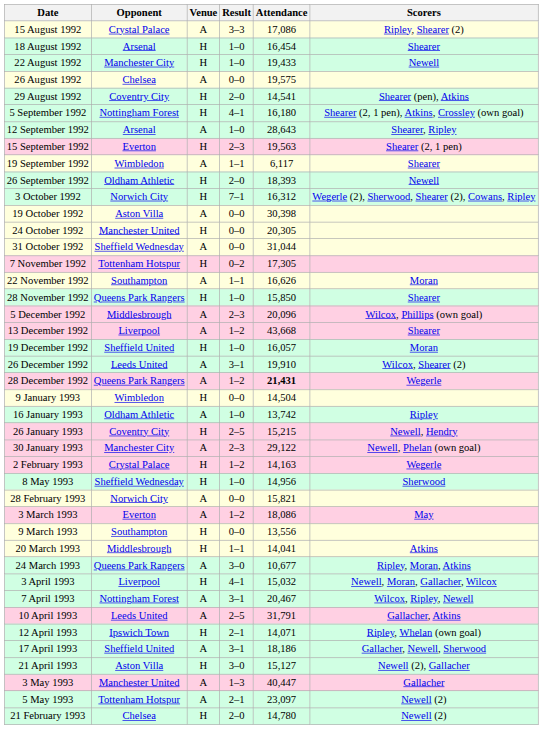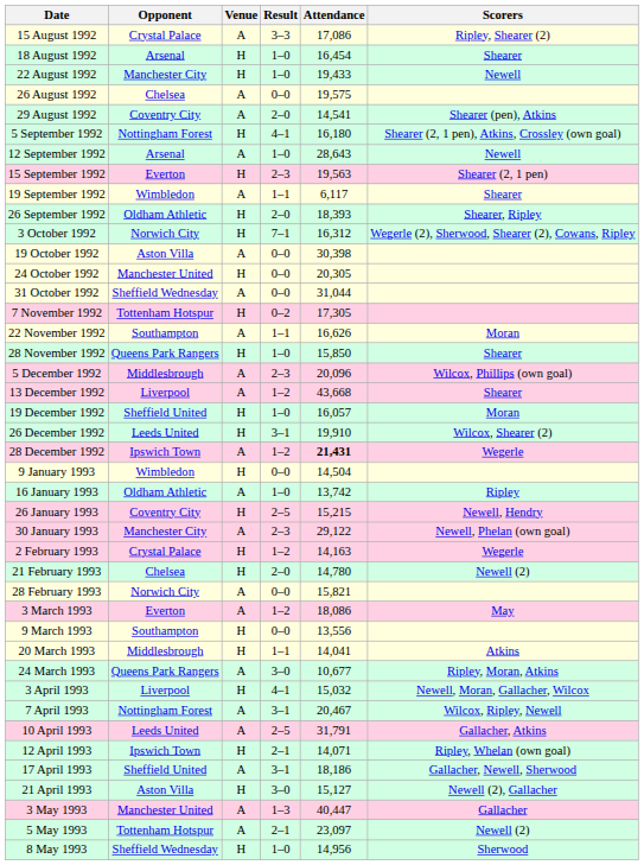29 August 1992 | Venue: H -> A
12 September 1992 | Scorers: Shearer, Ripley -> Newell
26 September 1992 | Scorers: Newell -> Shearer, Ripley
26 December 1992 | Venue: A -> H
28 December 1992 | Opponent: Queens Park Rangers -> Ipswich Town
rows swapped: 21 February 1993 <-> 8 May 1993
